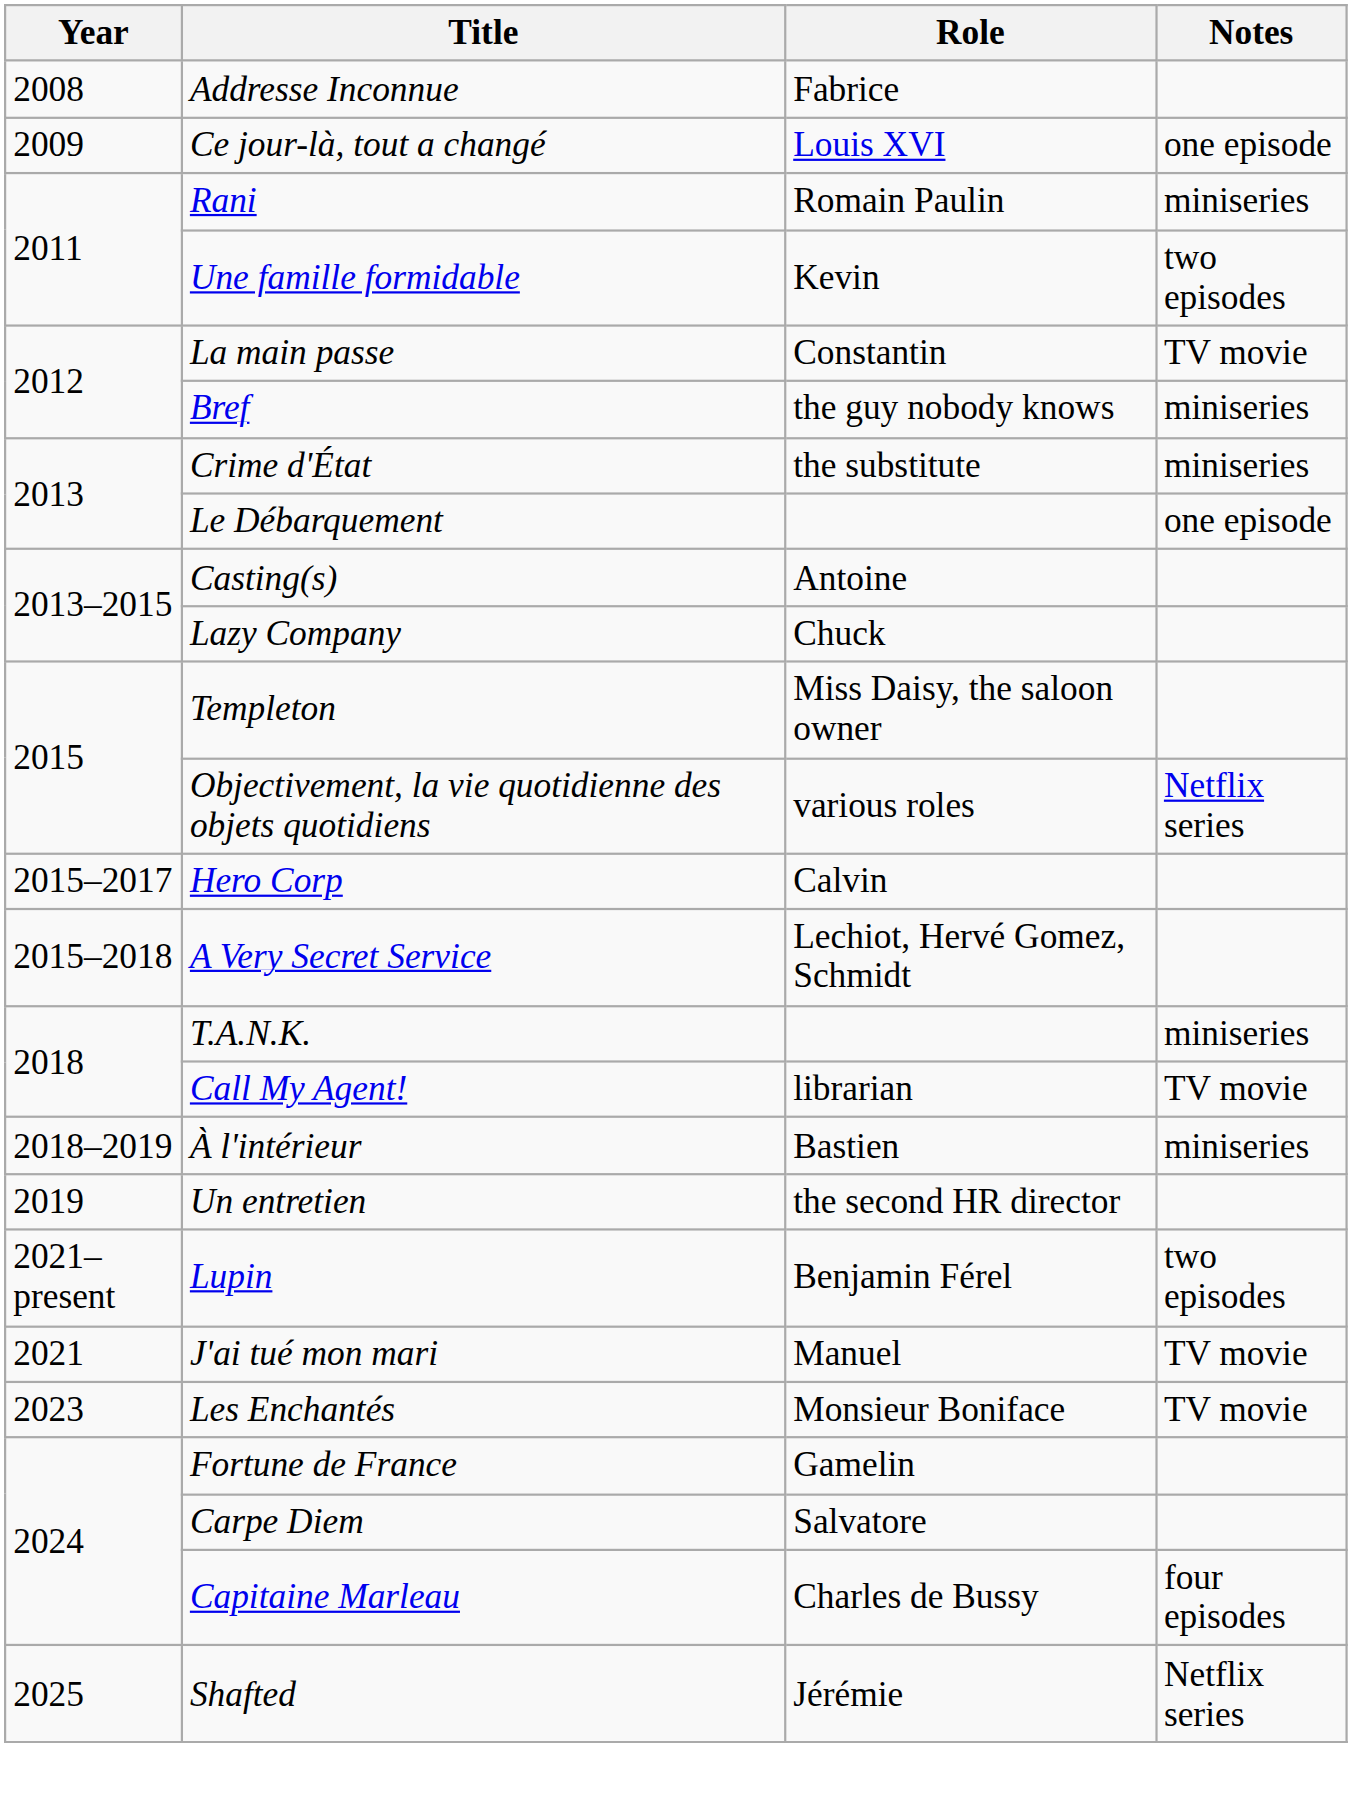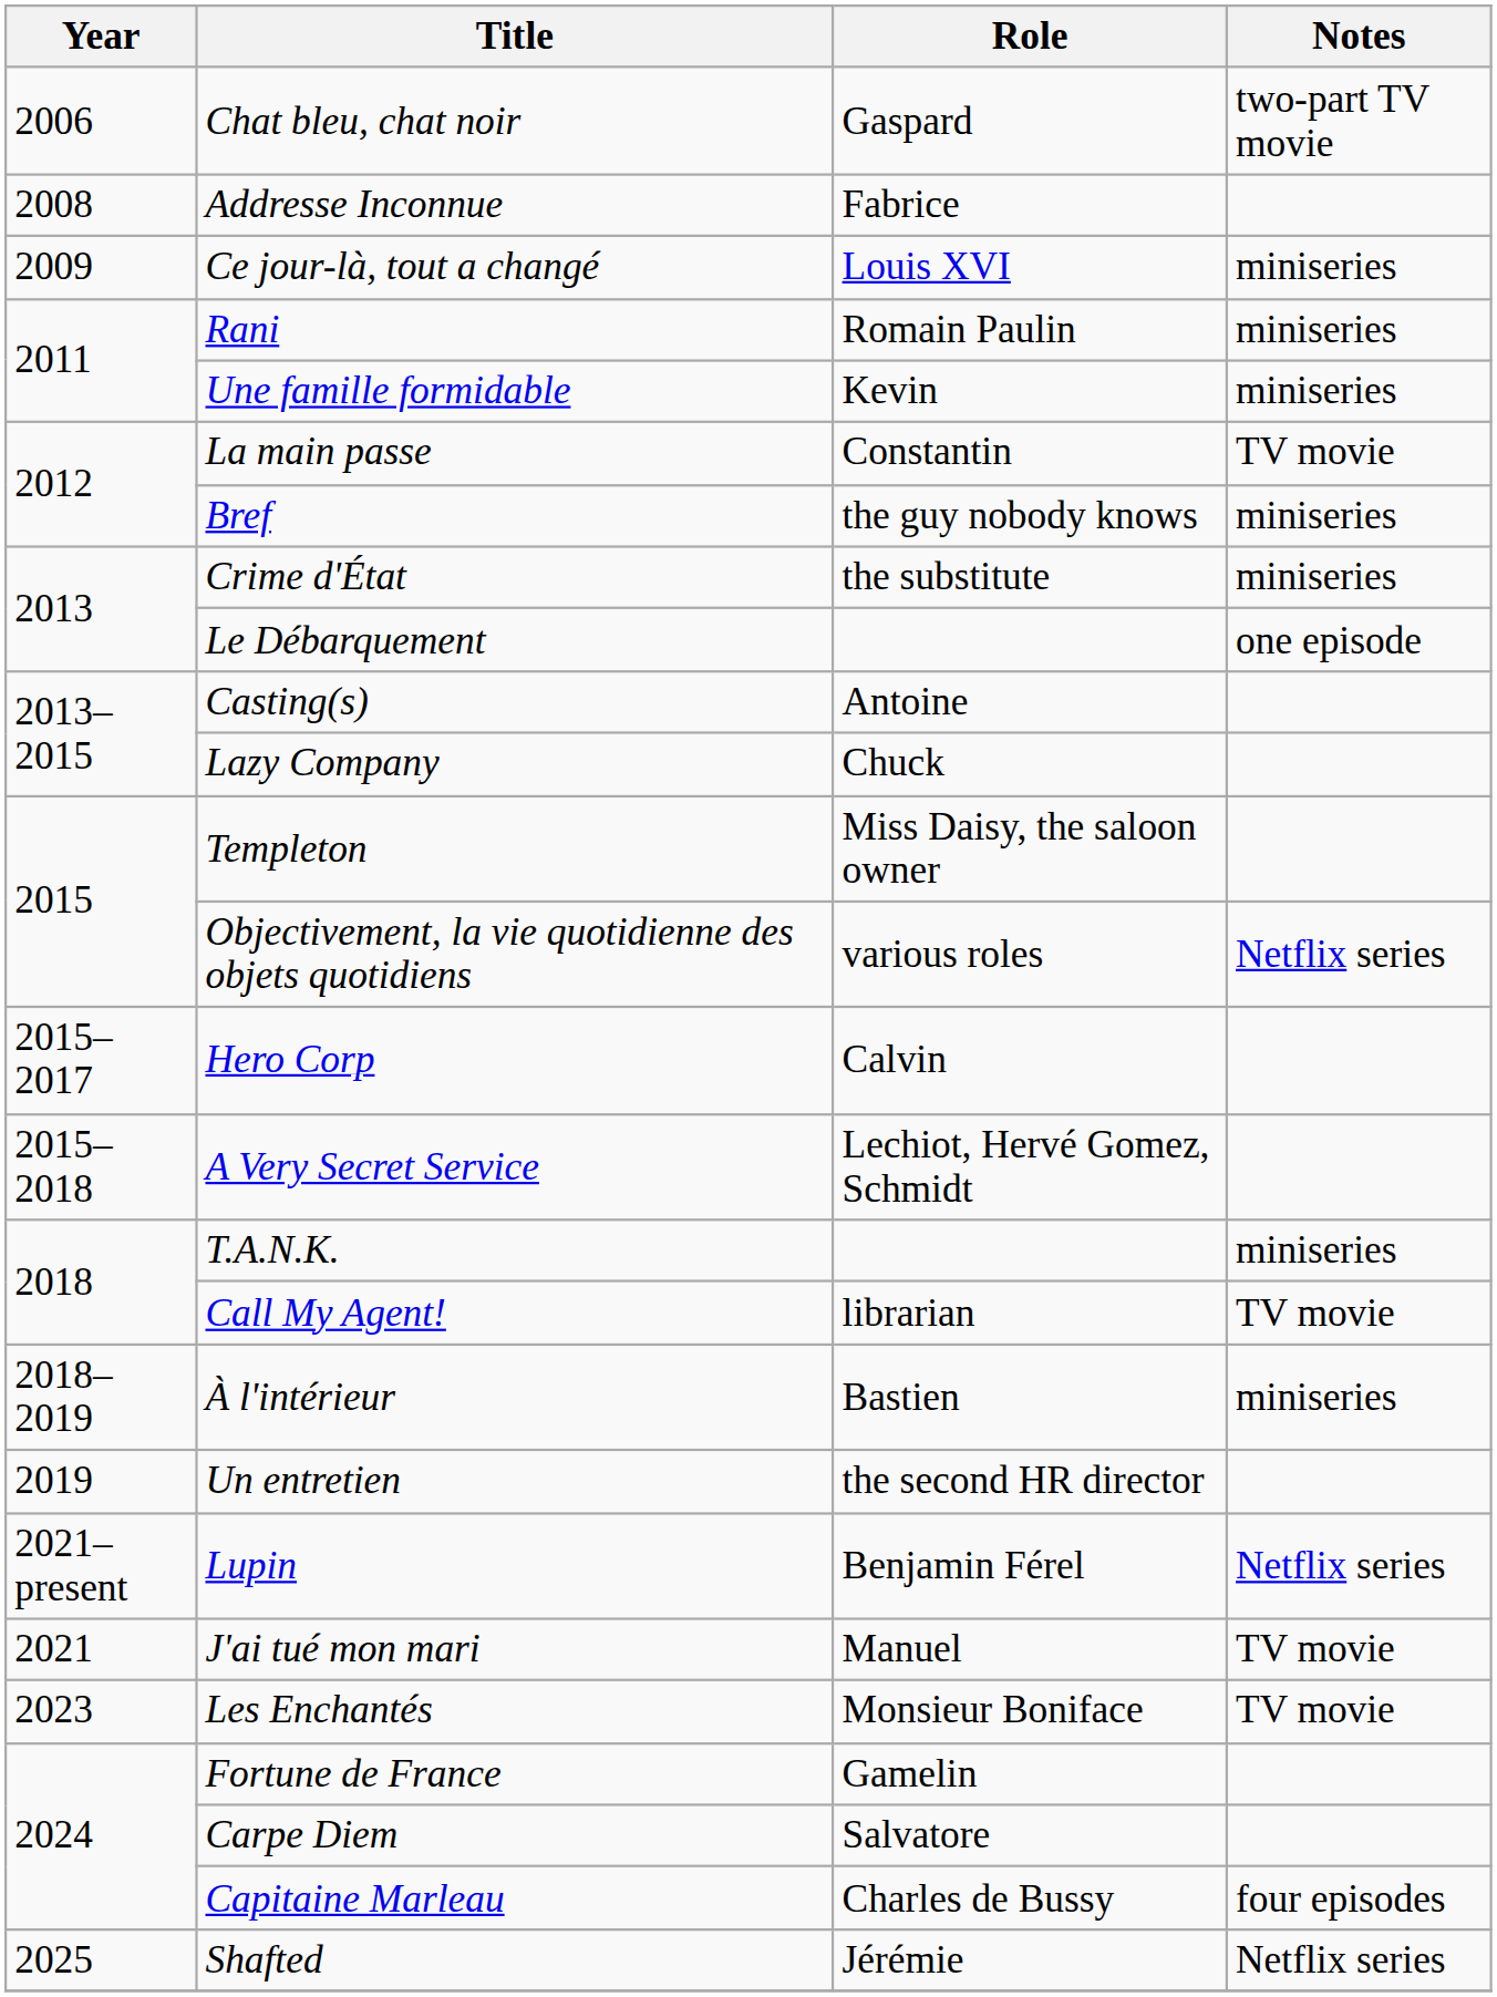+ row: 2006 | Chat bleu, chat noir | Gaspard | two-part TV movie
Ce jour-là, tout a changé | Notes: one episode -> miniseries
Une famille formidable | Notes: two episodes -> miniseries
Lupin | Notes: two episodes -> Netflix series
